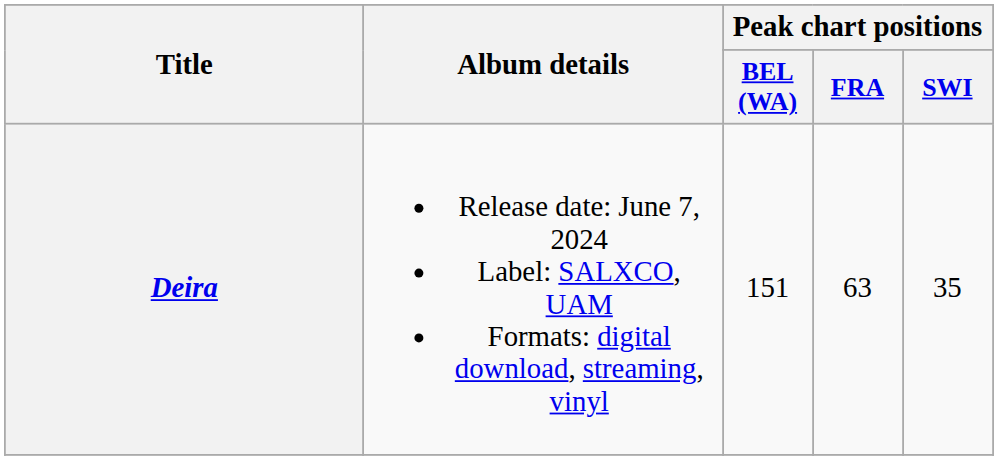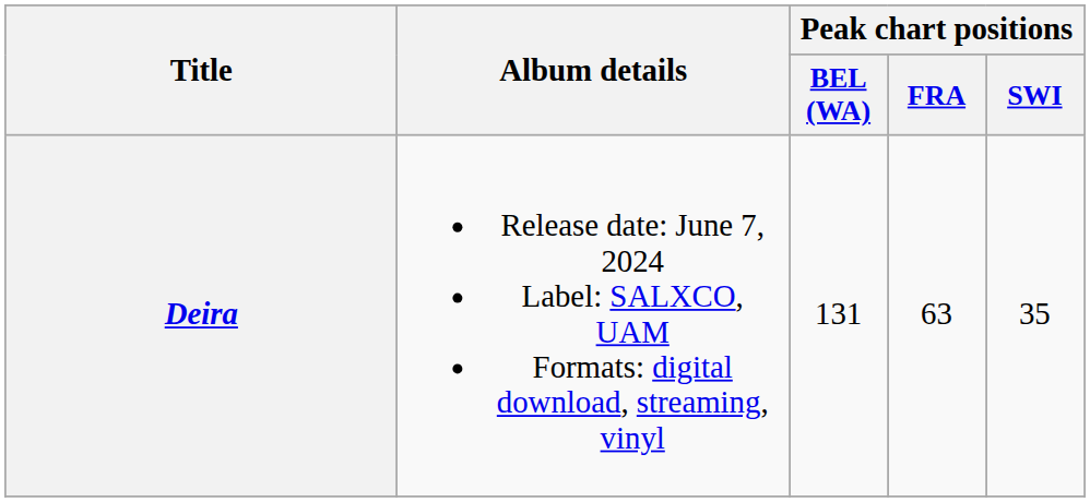Deira | Peak chart positions / BEL (WA): 151 -> 131
